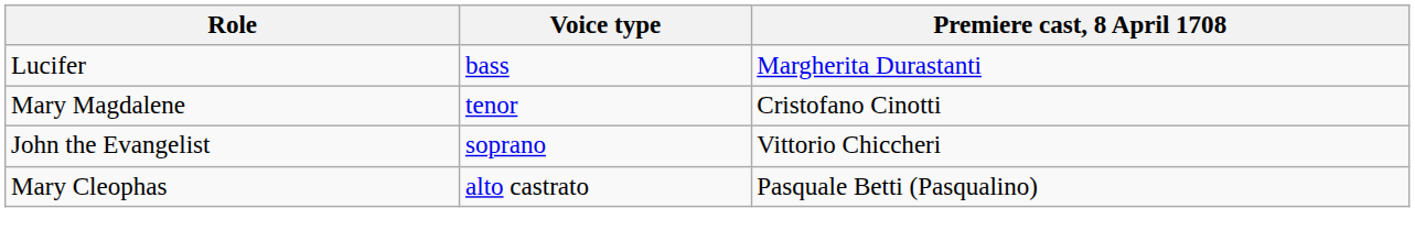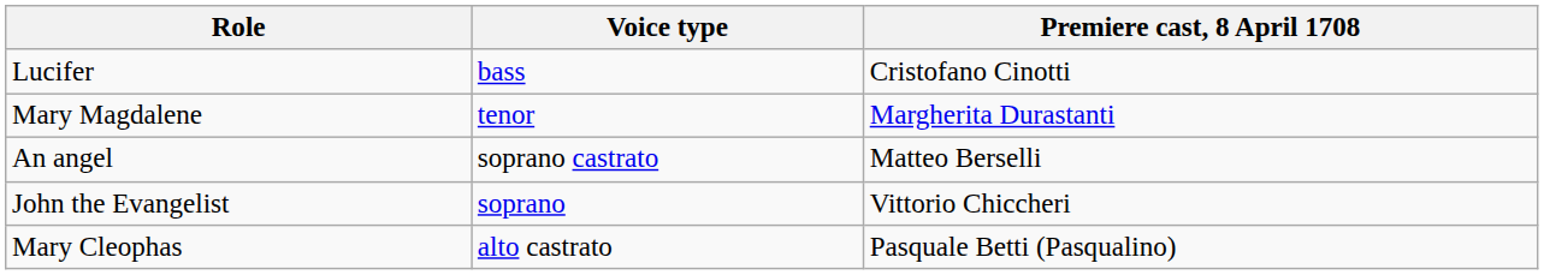Lucifer | Premiere cast, 8 April 1708: Margherita Durastanti -> Cristofano Cinotti
Mary Magdalene | Premiere cast, 8 April 1708: Cristofano Cinotti -> Margherita Durastanti
+ row: An angel | soprano castrato | Matteo Berselli
